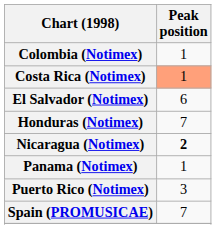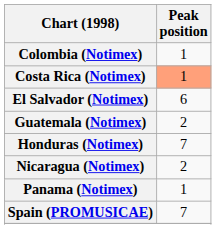+ row: Guatemala (Notimex) | 2
Nicaragua (Notimex) | Peak position: bold -> normal
- row: Puerto Rico (Notimex) | 3
